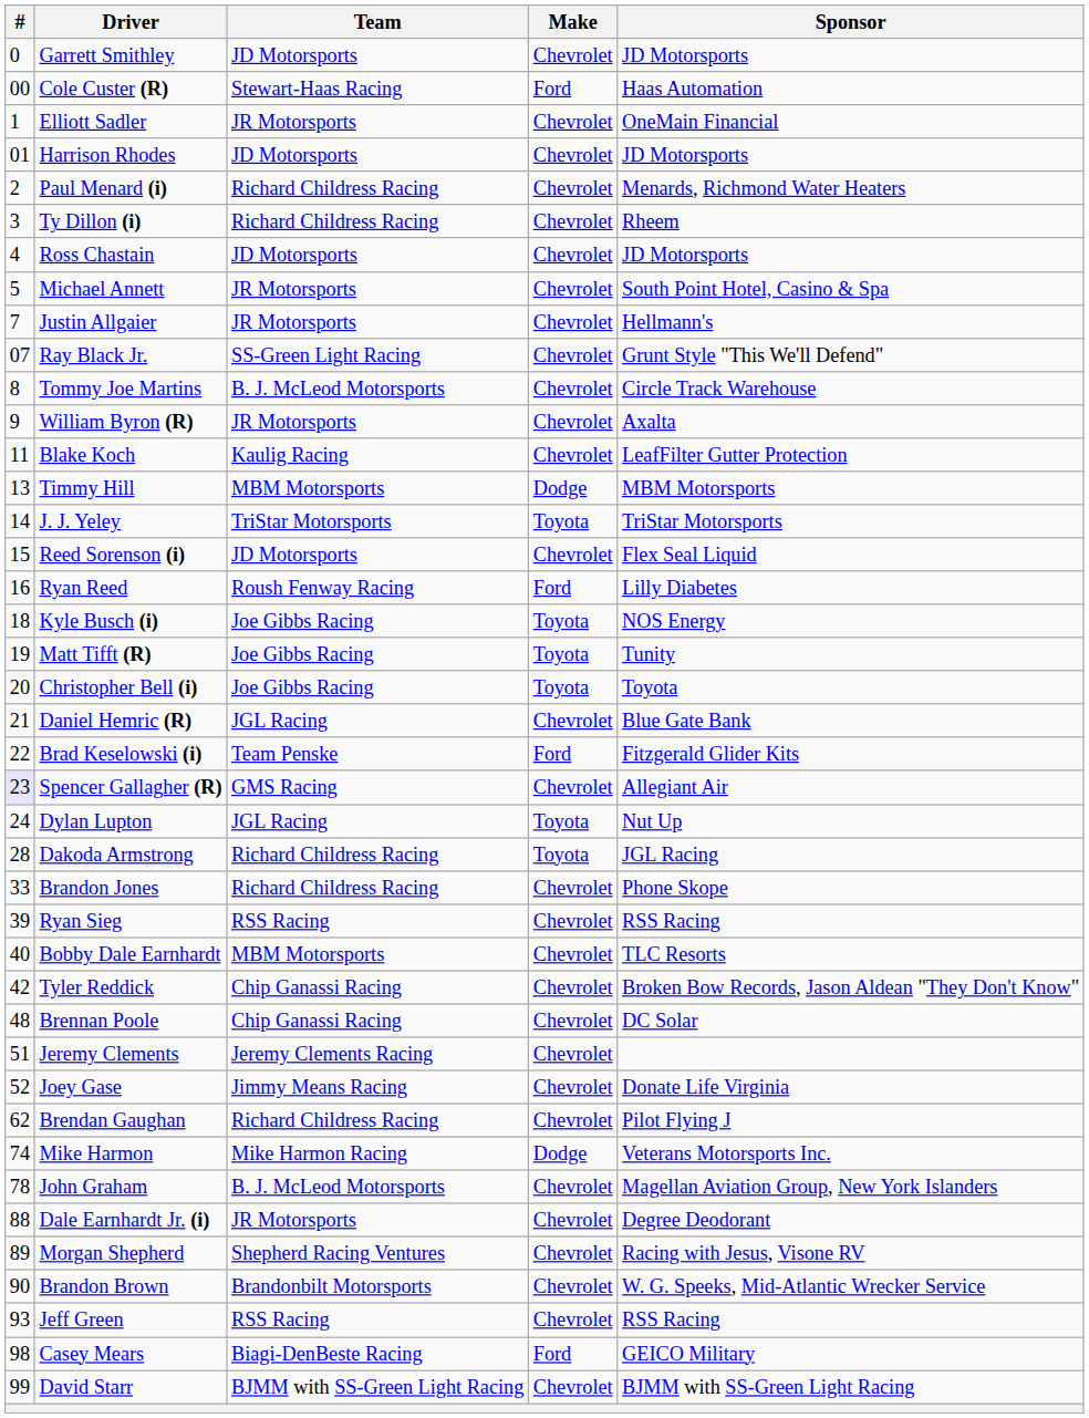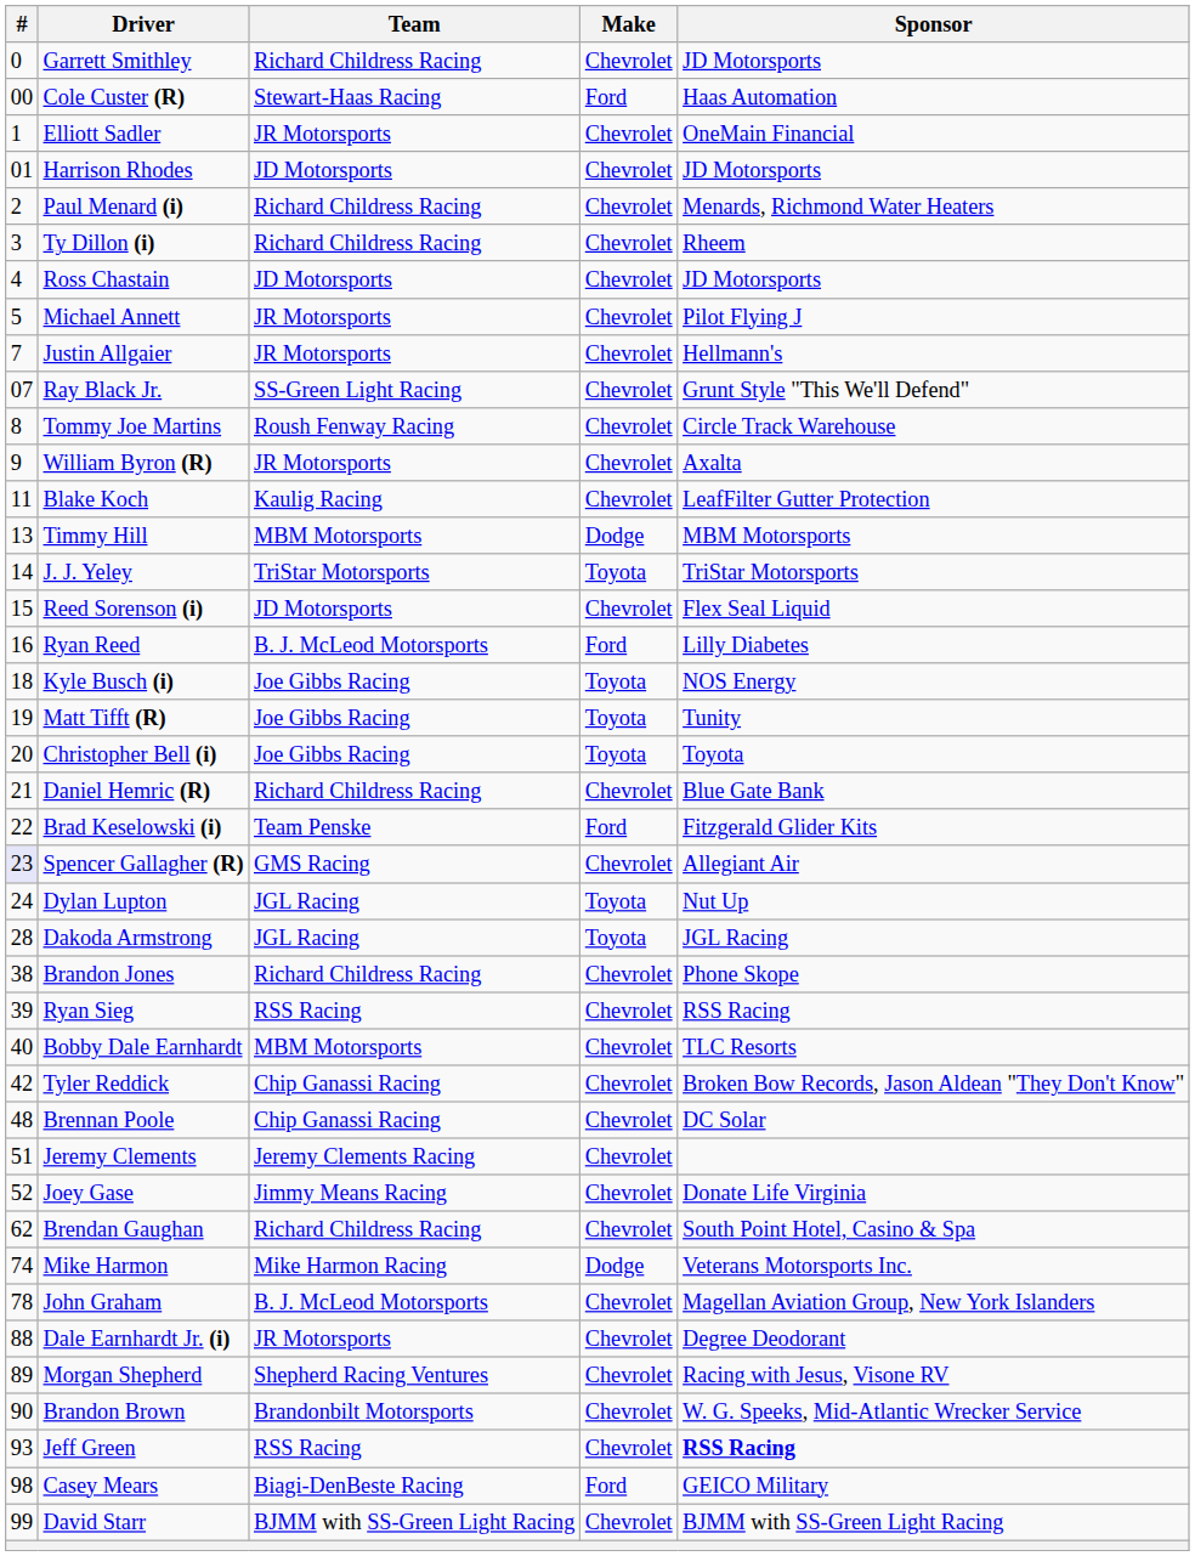Garrett Smithley | Team: JD Motorsports -> Richard Childress Racing
Michael Annett | Sponsor: South Point Hotel, Casino & Spa -> Pilot Flying J
Tommy Joe Martins | Team: B. J. McLeod Motorsports -> Roush Fenway Racing
Ryan Reed | Team: Roush Fenway Racing -> B. J. McLeod Motorsports
Daniel Hemric (R) | Team: JGL Racing -> Richard Childress Racing
Dakoda Armstrong | Team: Richard Childress Racing -> JGL Racing
Brandon Jones | #: 33 -> 38
Brendan Gaughan | Sponsor: Pilot Flying J -> South Point Hotel, Casino & Spa
Jeff Green | Sponsor: normal -> bold
